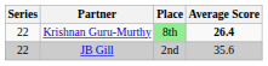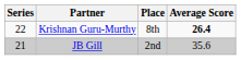Krishnan Guru-Murthy | Place: lightgreen background -> no background
JB Gill | Series: 22 -> 21
